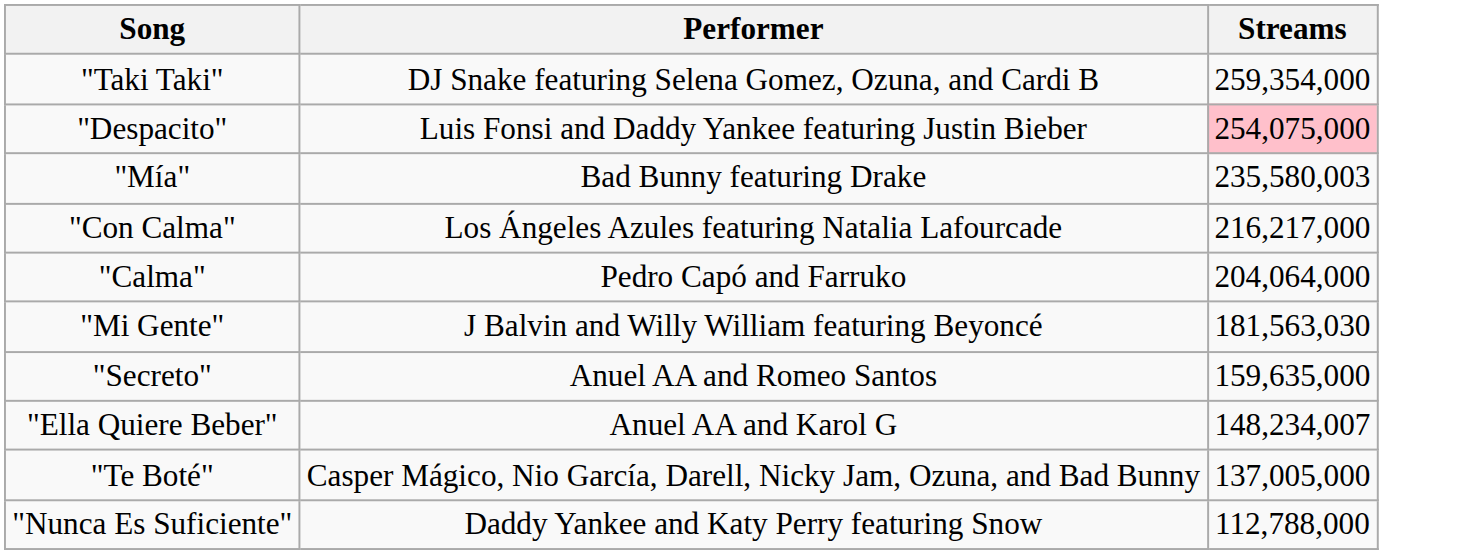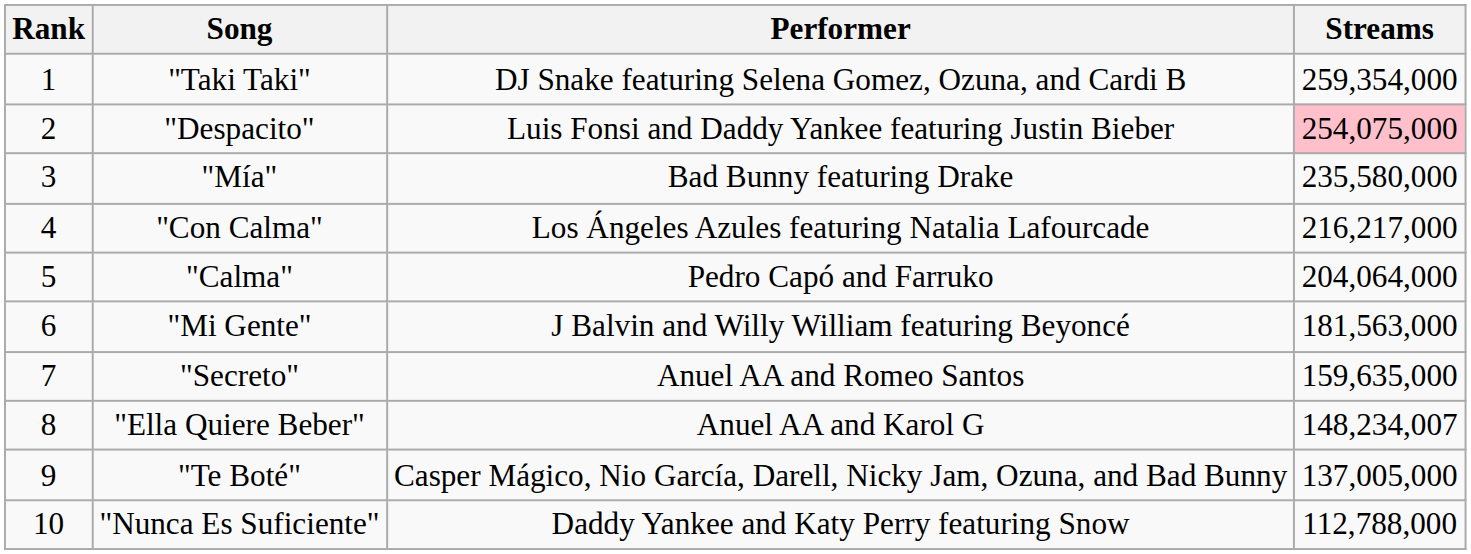+ column: Rank | 1 | 2 | 3 | 4 | 5 | 6 | 7 | 8 | 9 | 10
"Mía" | Streams: 235,580,003 -> 235,580,000
"Mi Gente" | Streams: 181,563,030 -> 181,563,000
